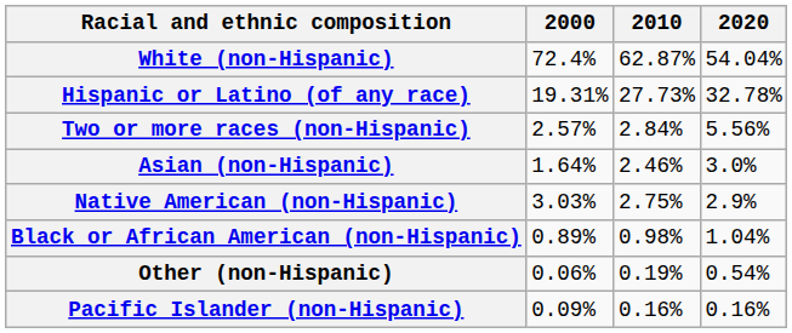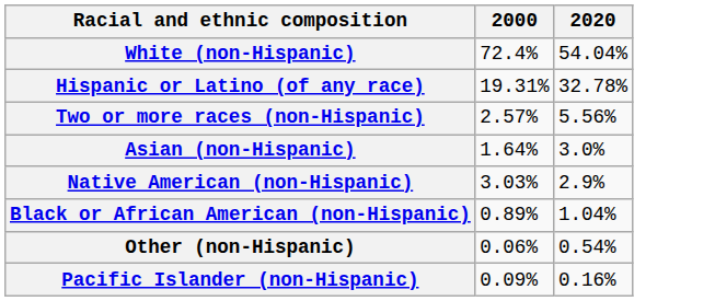- column: 2010 | 62.87% | 27.73% | 2.84% | 2.46% | 2.75% | 0.98% | 0.19% | 0.16%
